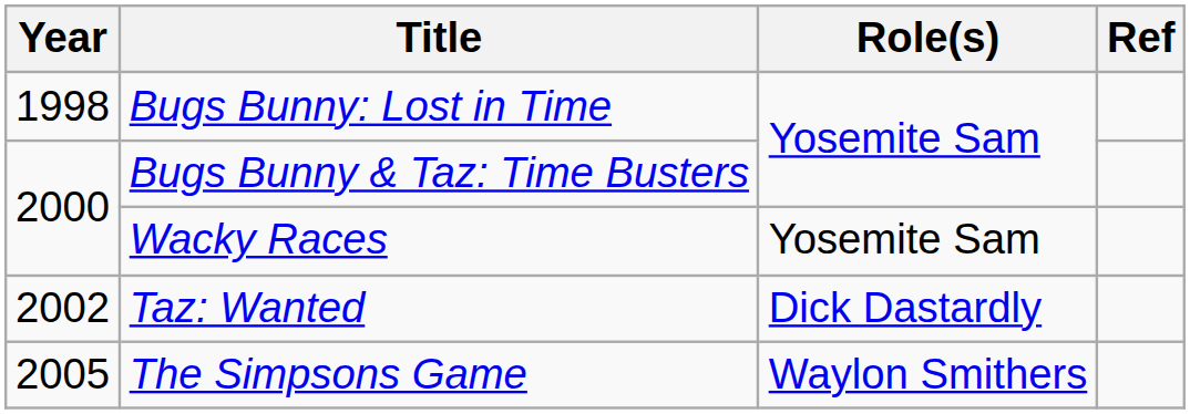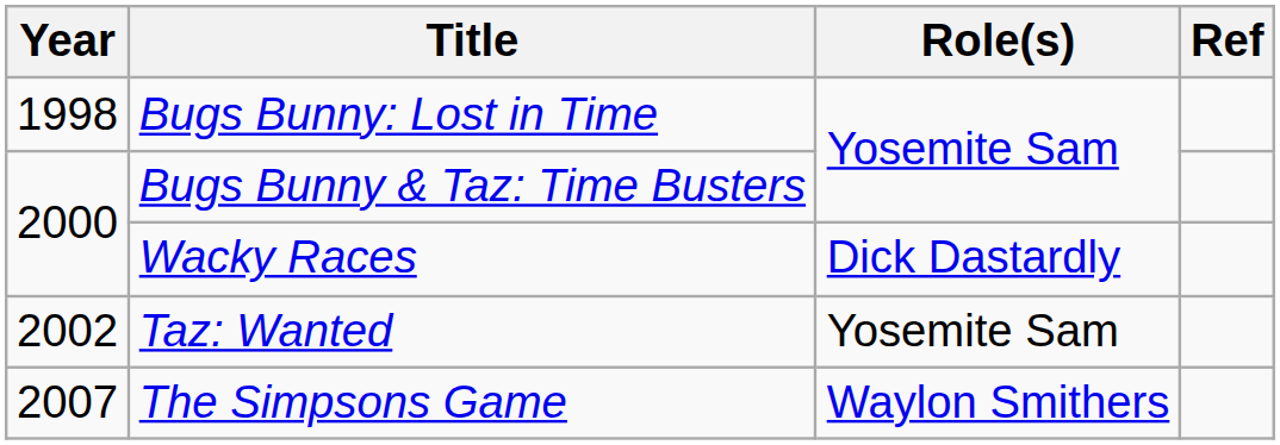Wacky Races | Role(s): Yosemite Sam -> Dick Dastardly
Taz: Wanted | Role(s): Dick Dastardly -> Yosemite Sam
The Simpsons Game | Year: 2005 -> 2007
